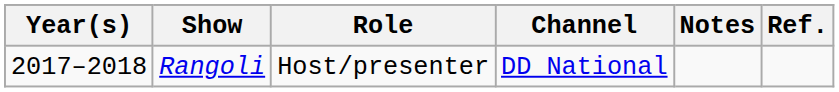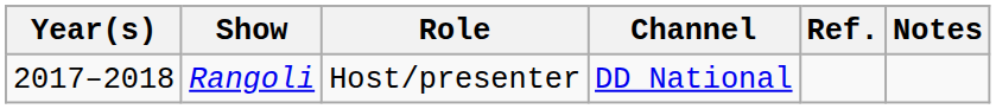columns swapped: Notes <-> Ref.
